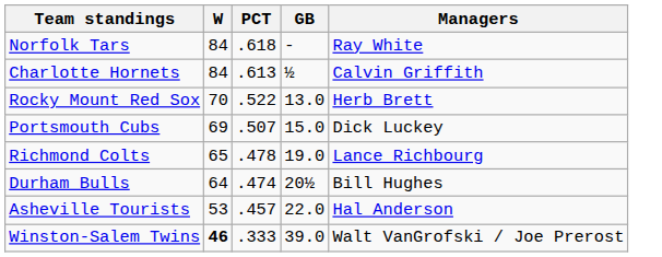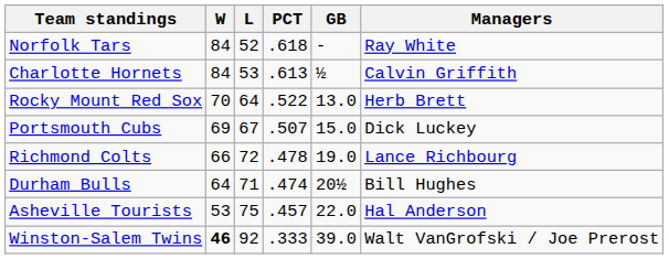+ column: L | 52 | 53 | 64 | 67 | 72 | 71 | 75 | 92
Richmond Colts | W: 65 -> 66
